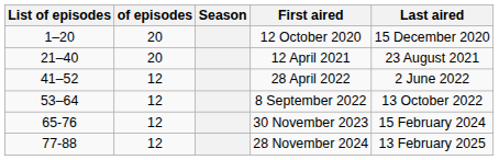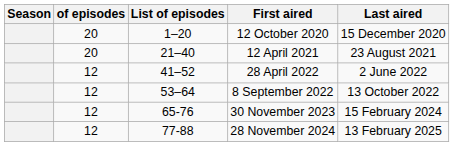columns swapped: Season <-> List of episodes
